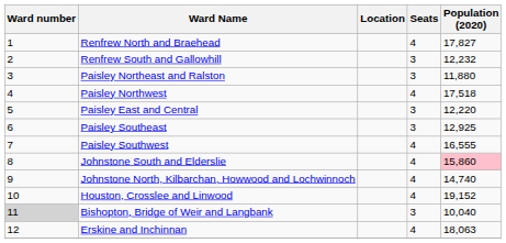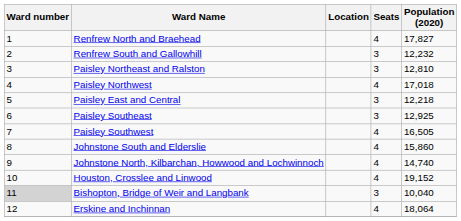Paisley Northeast and Ralston | Population (2020): 11,880 -> 12,810
Paisley Northwest | Population (2020): 17,518 -> 17,018
Paisley East and Central | Population (2020): 12,220 -> 12,218
Paisley Southwest | Population (2020): 16,555 -> 16,505
Johnstone South and Elderslie | Population (2020): pink background -> no background
Erskine and Inchinnan | Population (2020): 18,063 -> 18,064
